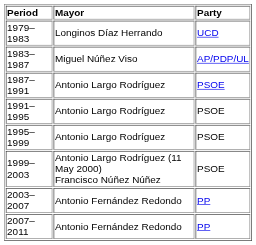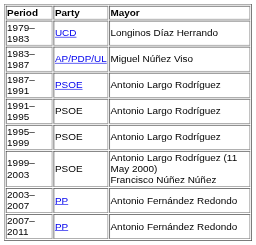columns swapped: Mayor <-> Party
